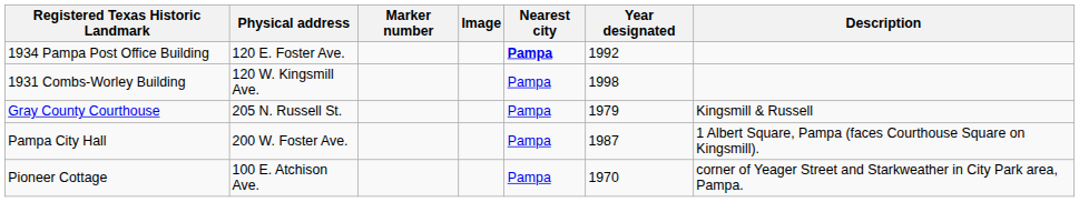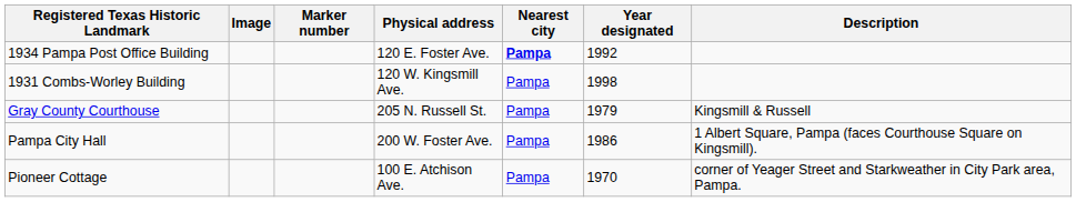columns swapped: Image <-> Physical address
Pampa City Hall | Year designated: 1987 -> 1986
